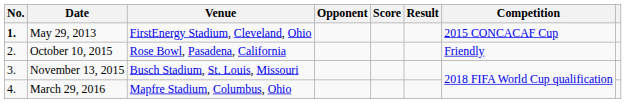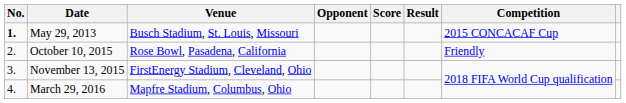May 29, 2013 | Venue: FirstEnergy Stadium, Cleveland, Ohio -> Busch Stadium, St. Louis, Missouri
November 13, 2015 | Venue: Busch Stadium, St. Louis, Missouri -> FirstEnergy Stadium, Cleveland, Ohio
